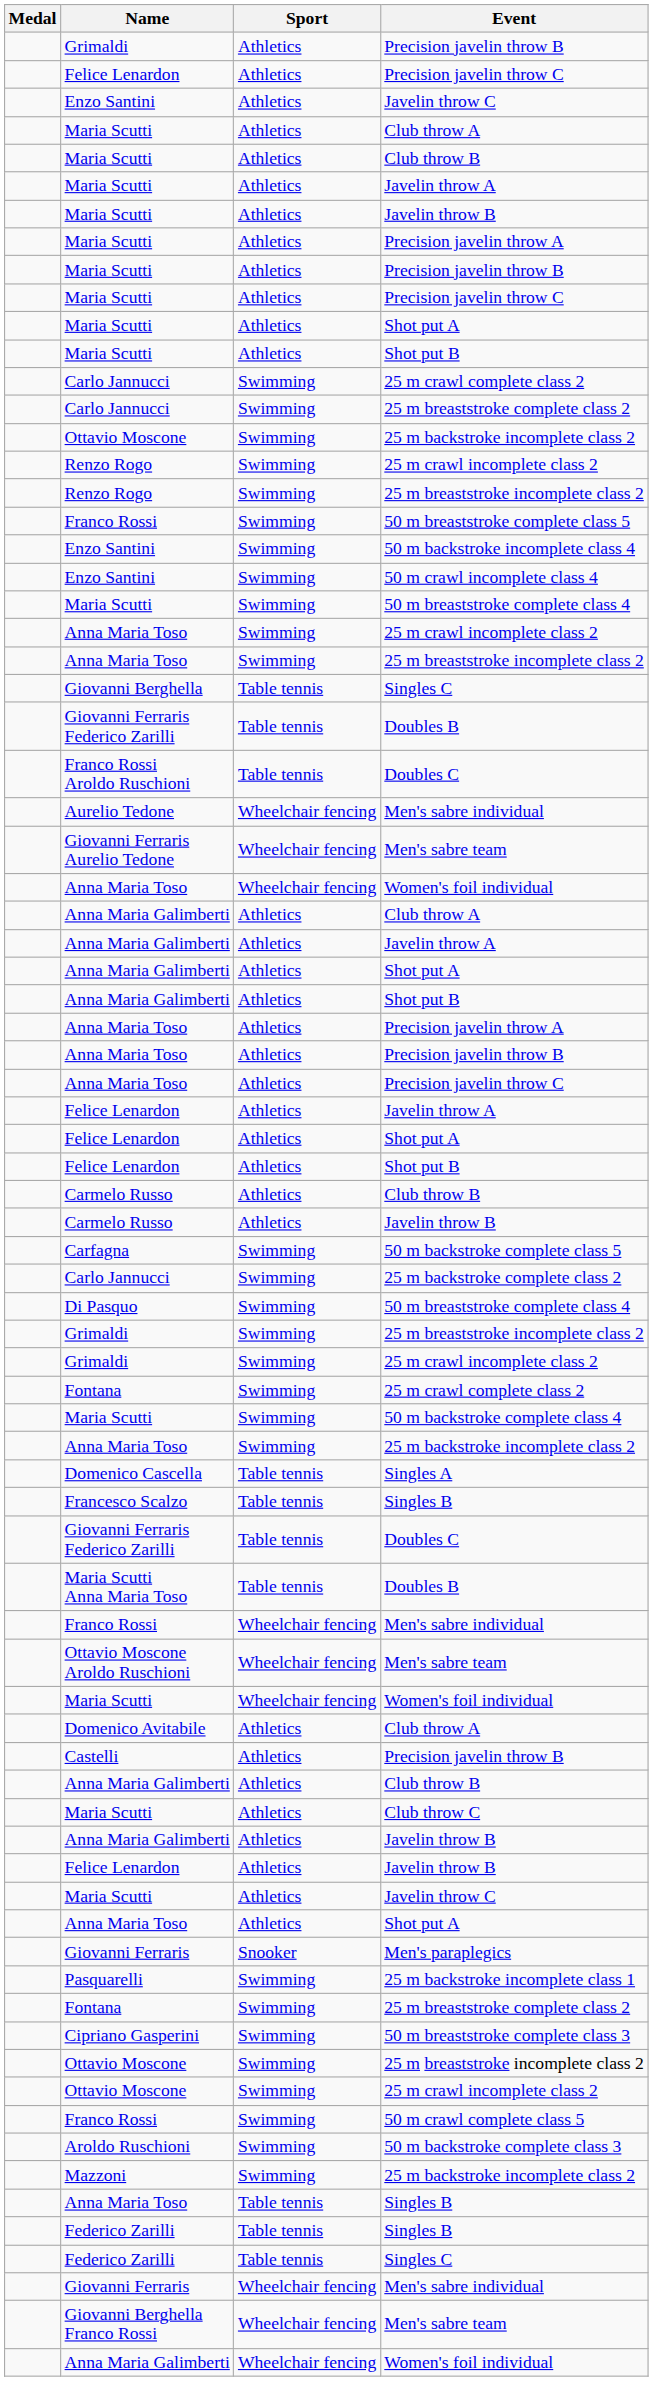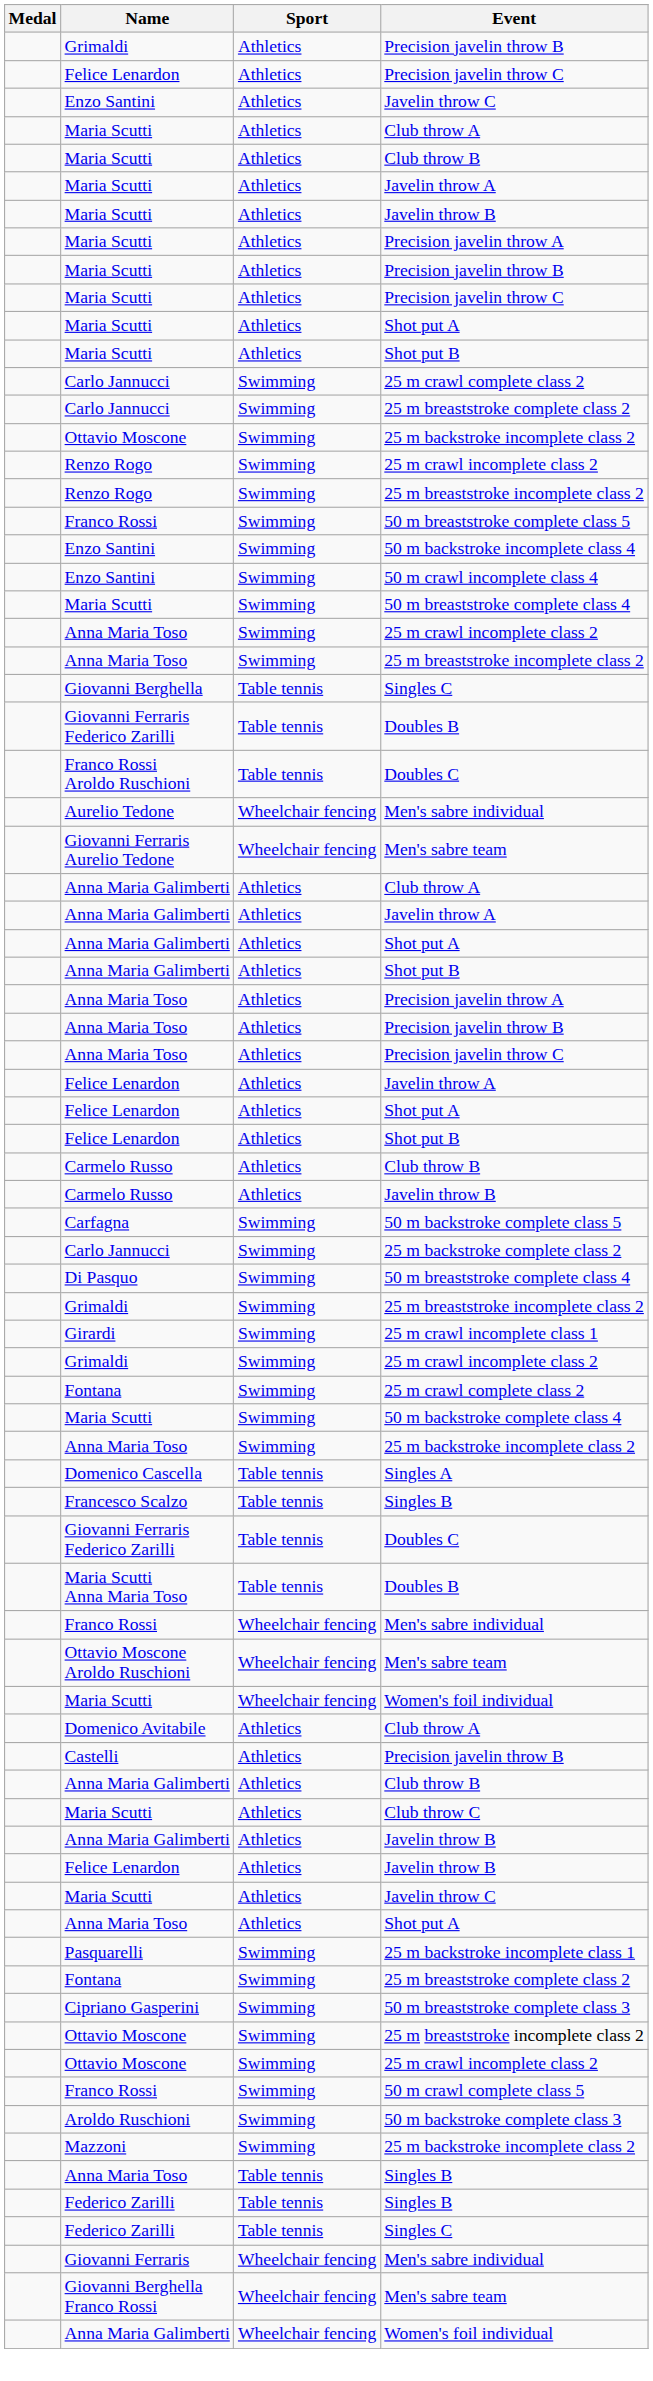- row: Anna Maria Toso | Wheelchair fencing | Women's foil individual
+ row: Girardi | Swimming | 25 m crawl incomplete class 1
- row: Giovanni Ferraris | Snooker | Men's paraplegics
